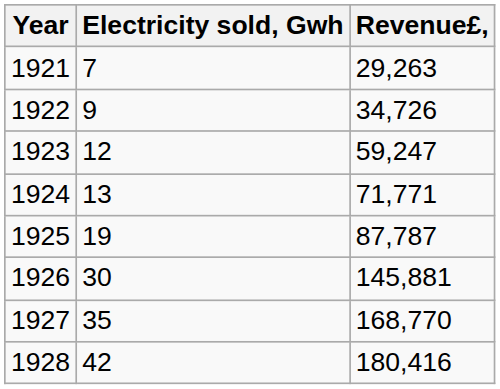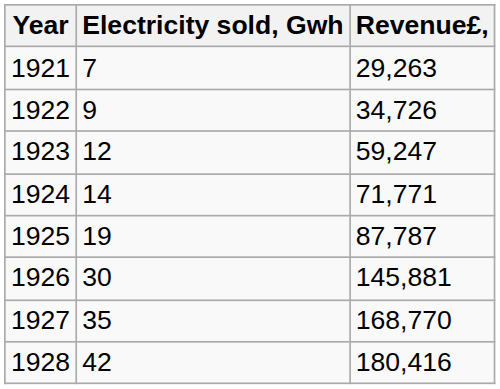1924 | Electricity sold, Gwh: 13 -> 14
